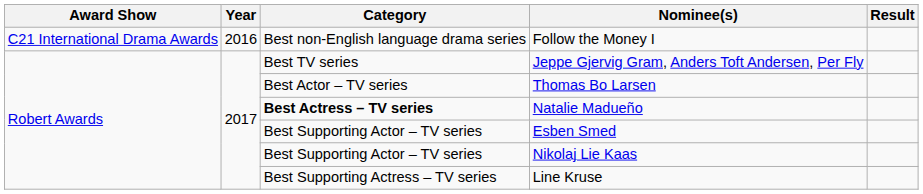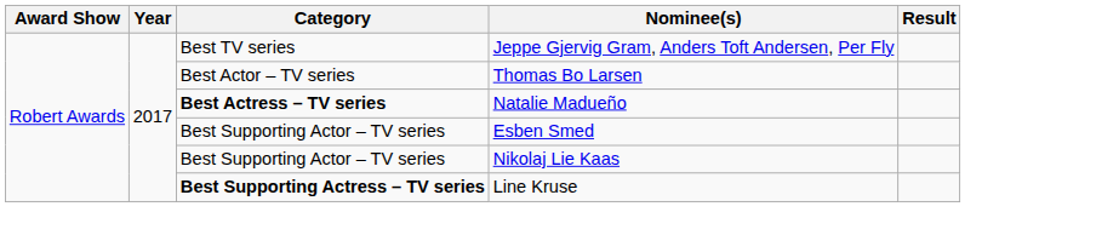- row: C21 International Drama Awards | 2016 | Best non-English language drama series | Follow the Money I
Line Kruse | Category: normal -> bold
